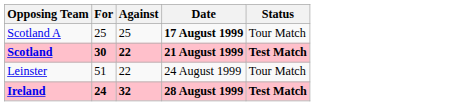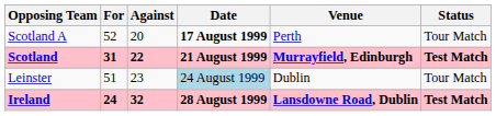+ column: Venue | Perth | Murrayfield, Edinburgh | Dublin | Lansdowne Road, Dublin
Scotland A | For: 25 -> 52
Scotland A | Against: 25 -> 20
Scotland | For: 30 -> 31
Leinster | Against: 22 -> 23
Leinster | Date: no background -> lightblue background
